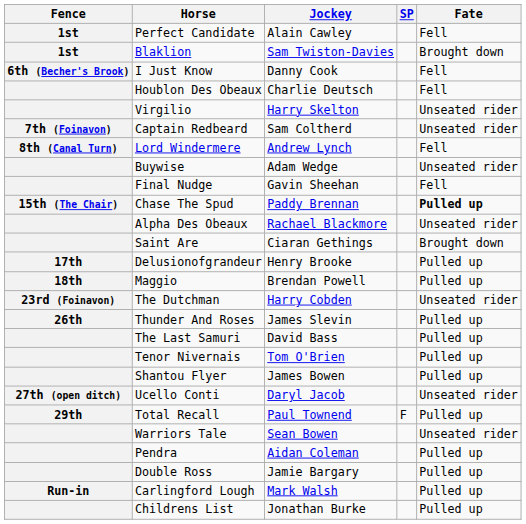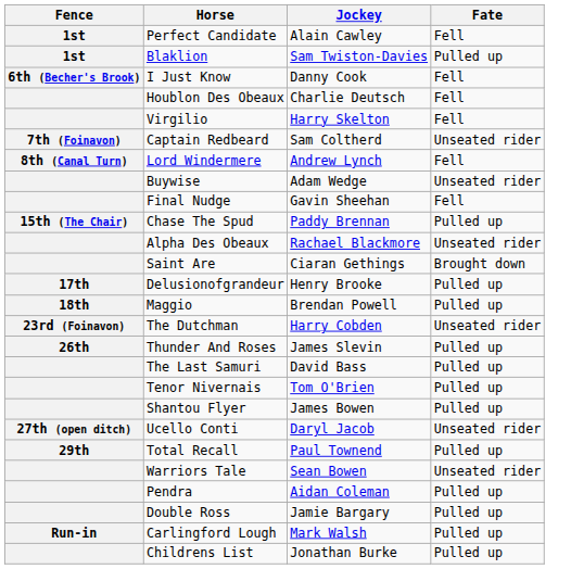- column: SP | F
Blaklion | Fate: Brought down -> Pulled up
Virgilio | Fate: Unseated rider -> Fell
Chase The Spud | Fate: bold -> normal
